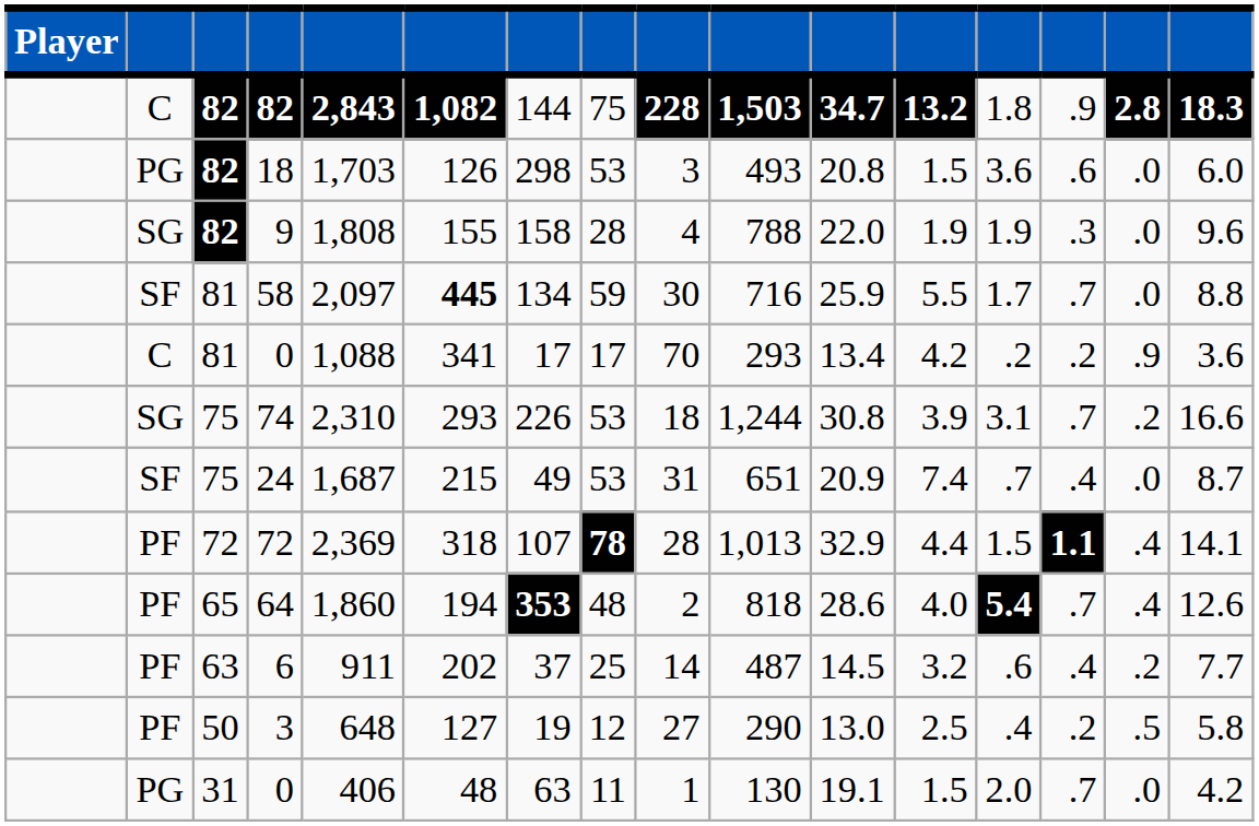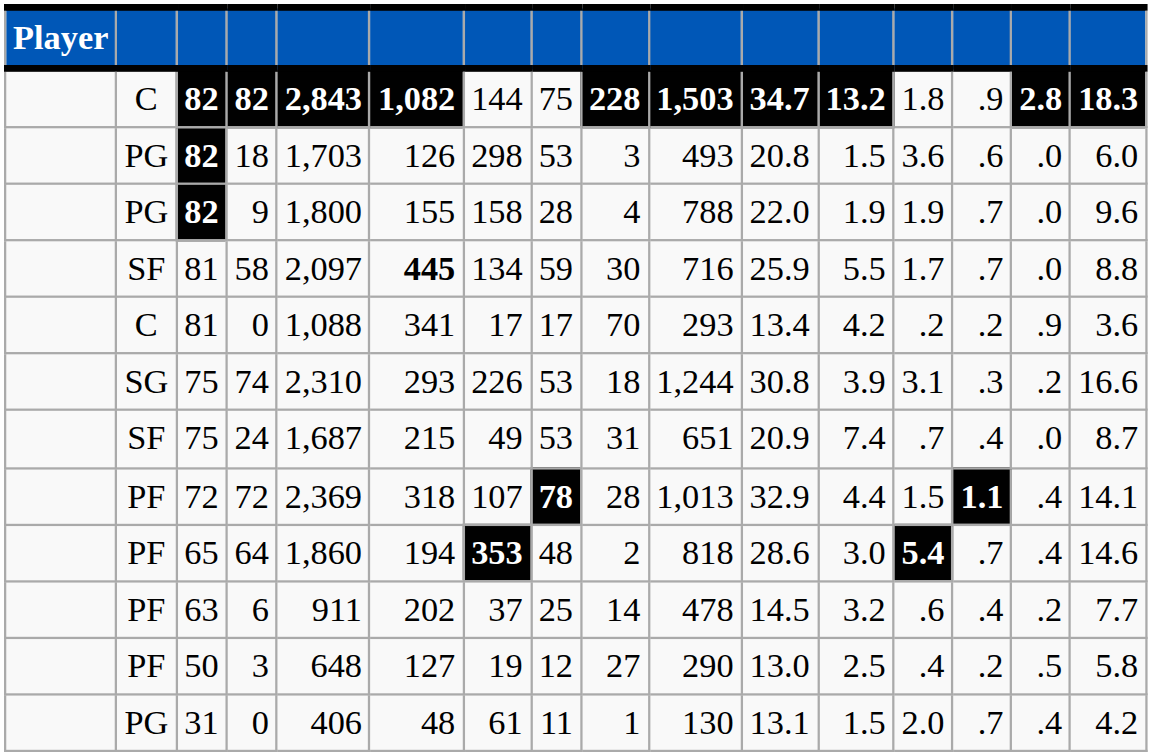9 | column 2: SG -> PG
9 | column 5: 1,808 -> 1,800
9 | column 14: .3 -> .7
74 | column 14: .7 -> .3
64 | column 12: 4.0 -> 3.0
64 | column 16: 12.6 -> 14.6
6 | column 10: 487 -> 478
31 / 0 | column 7: 63 -> 61
31 / 0 | column 11: 19.1 -> 13.1
31 / 0 | column 15: .0 -> .4
